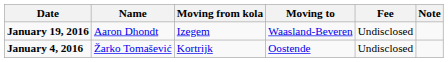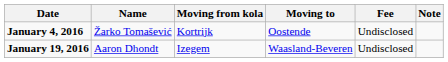rows swapped: January 4, 2016 <-> January 19, 2016
